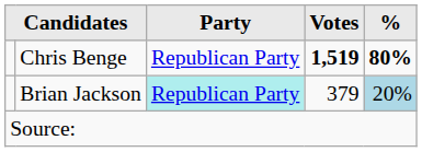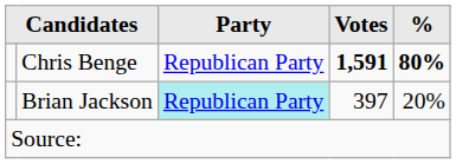Chris Benge | Votes: 1,519 -> 1,591
Brian Jackson | Votes: 379 -> 397
Brian Jackson | %: lightblue background -> no background
